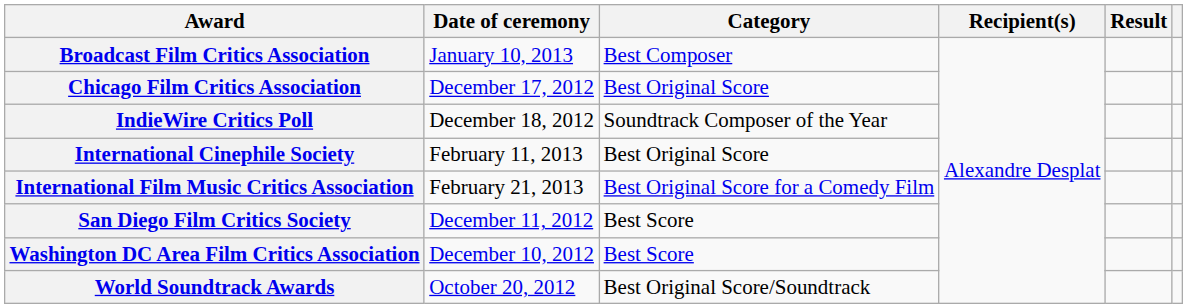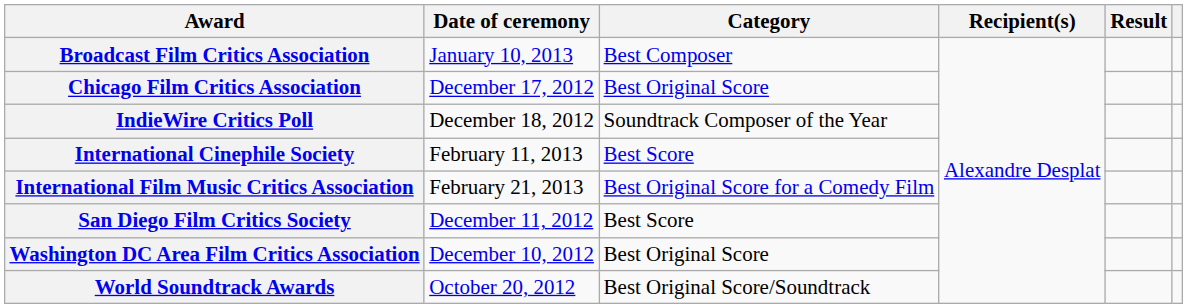International Cinephile Society | Category: Best Original Score -> Best Score
Washington DC Area Film Critics Association | Category: Best Score -> Best Original Score
